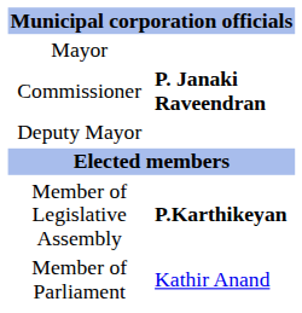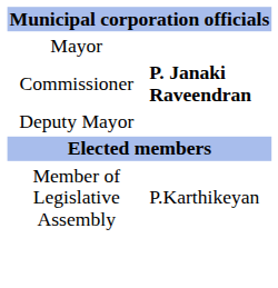Member of Legislative Assembly | column 2: bold -> normal
- row: Member of Parliament | Kathir Anand
